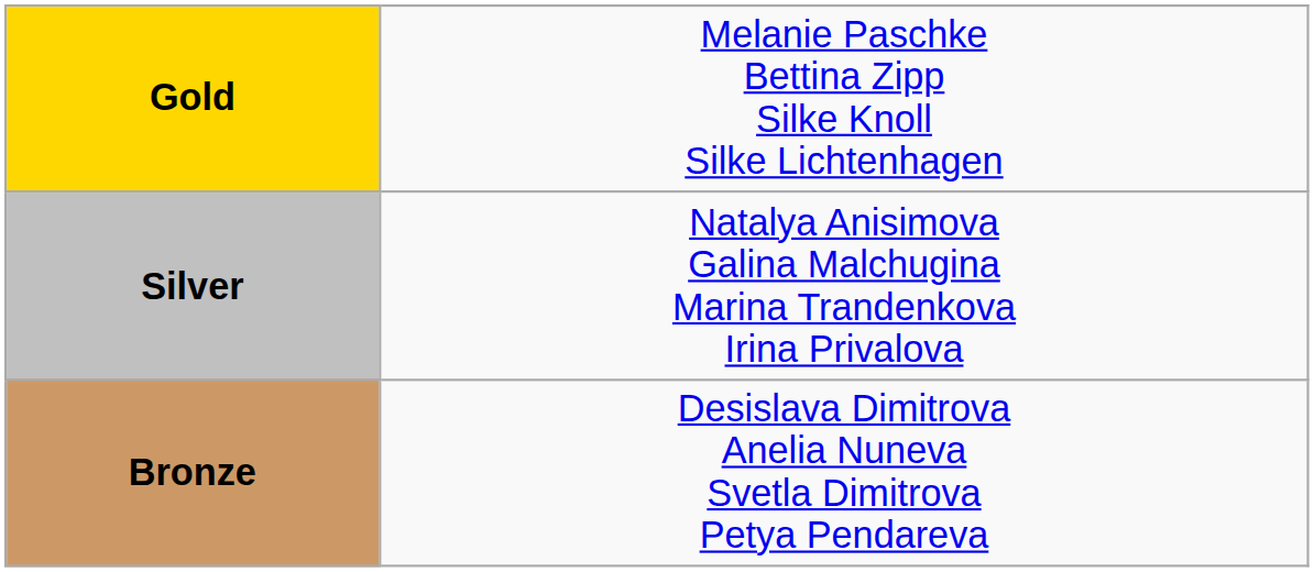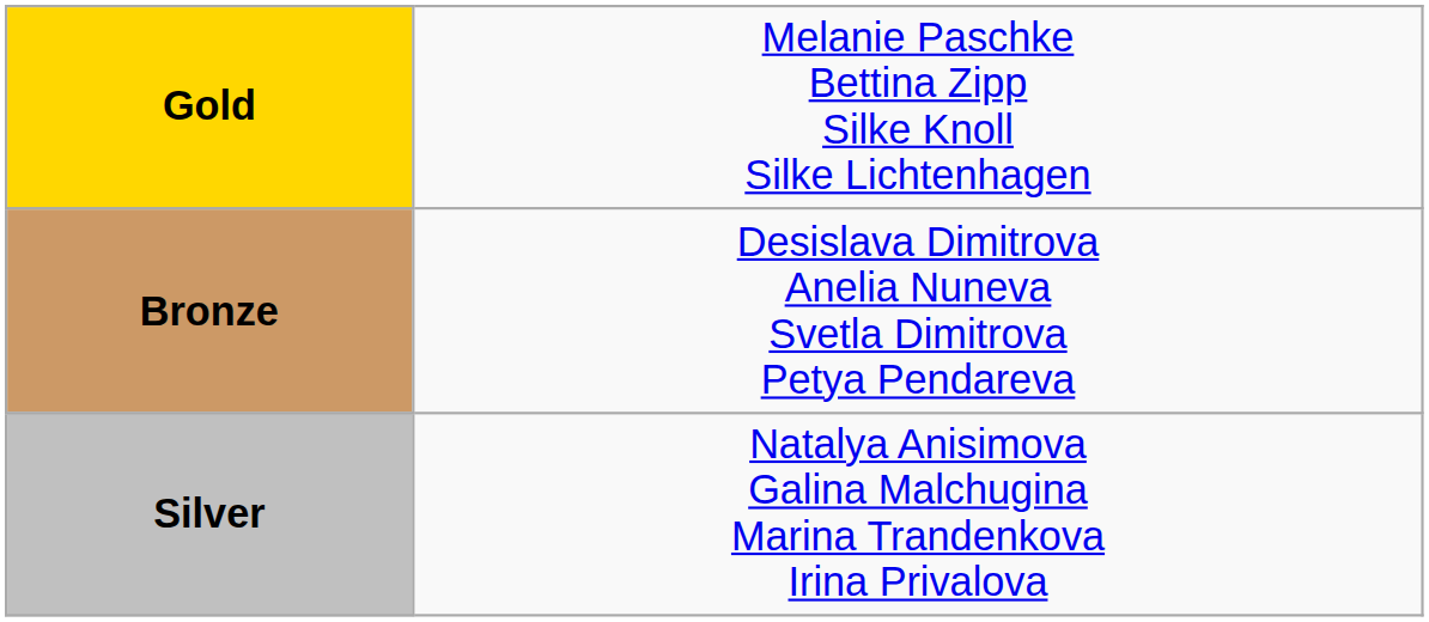rows swapped: Silver <-> Bronze
